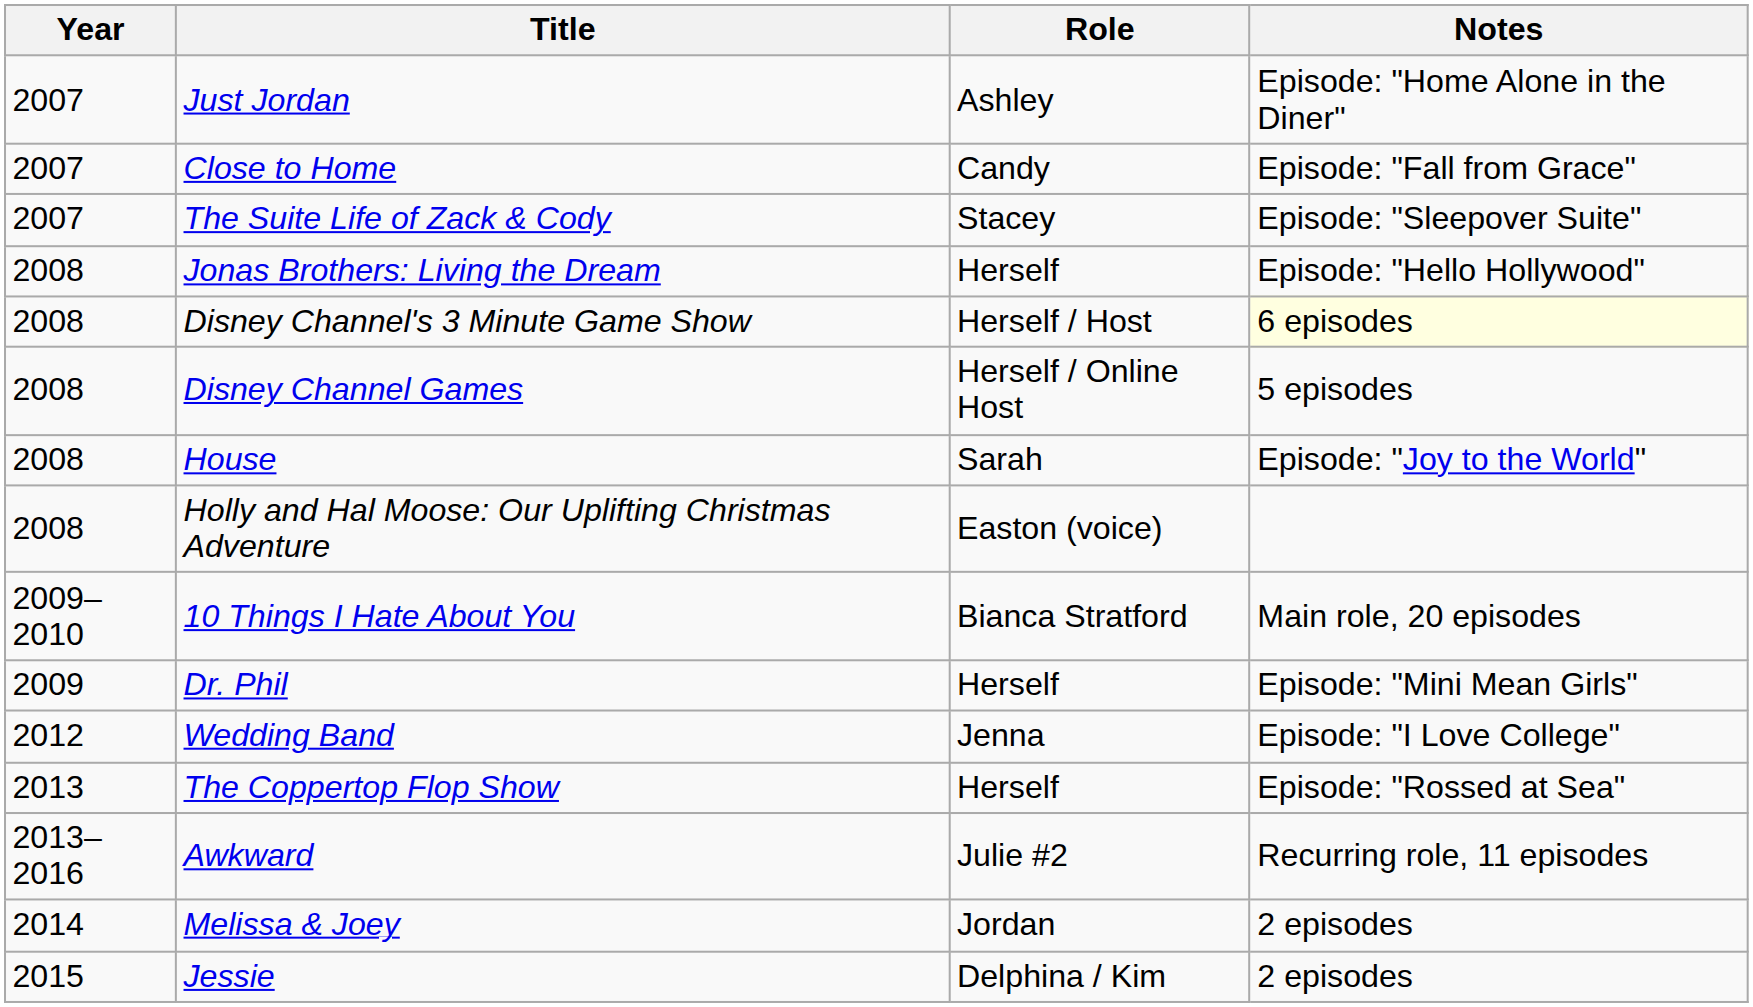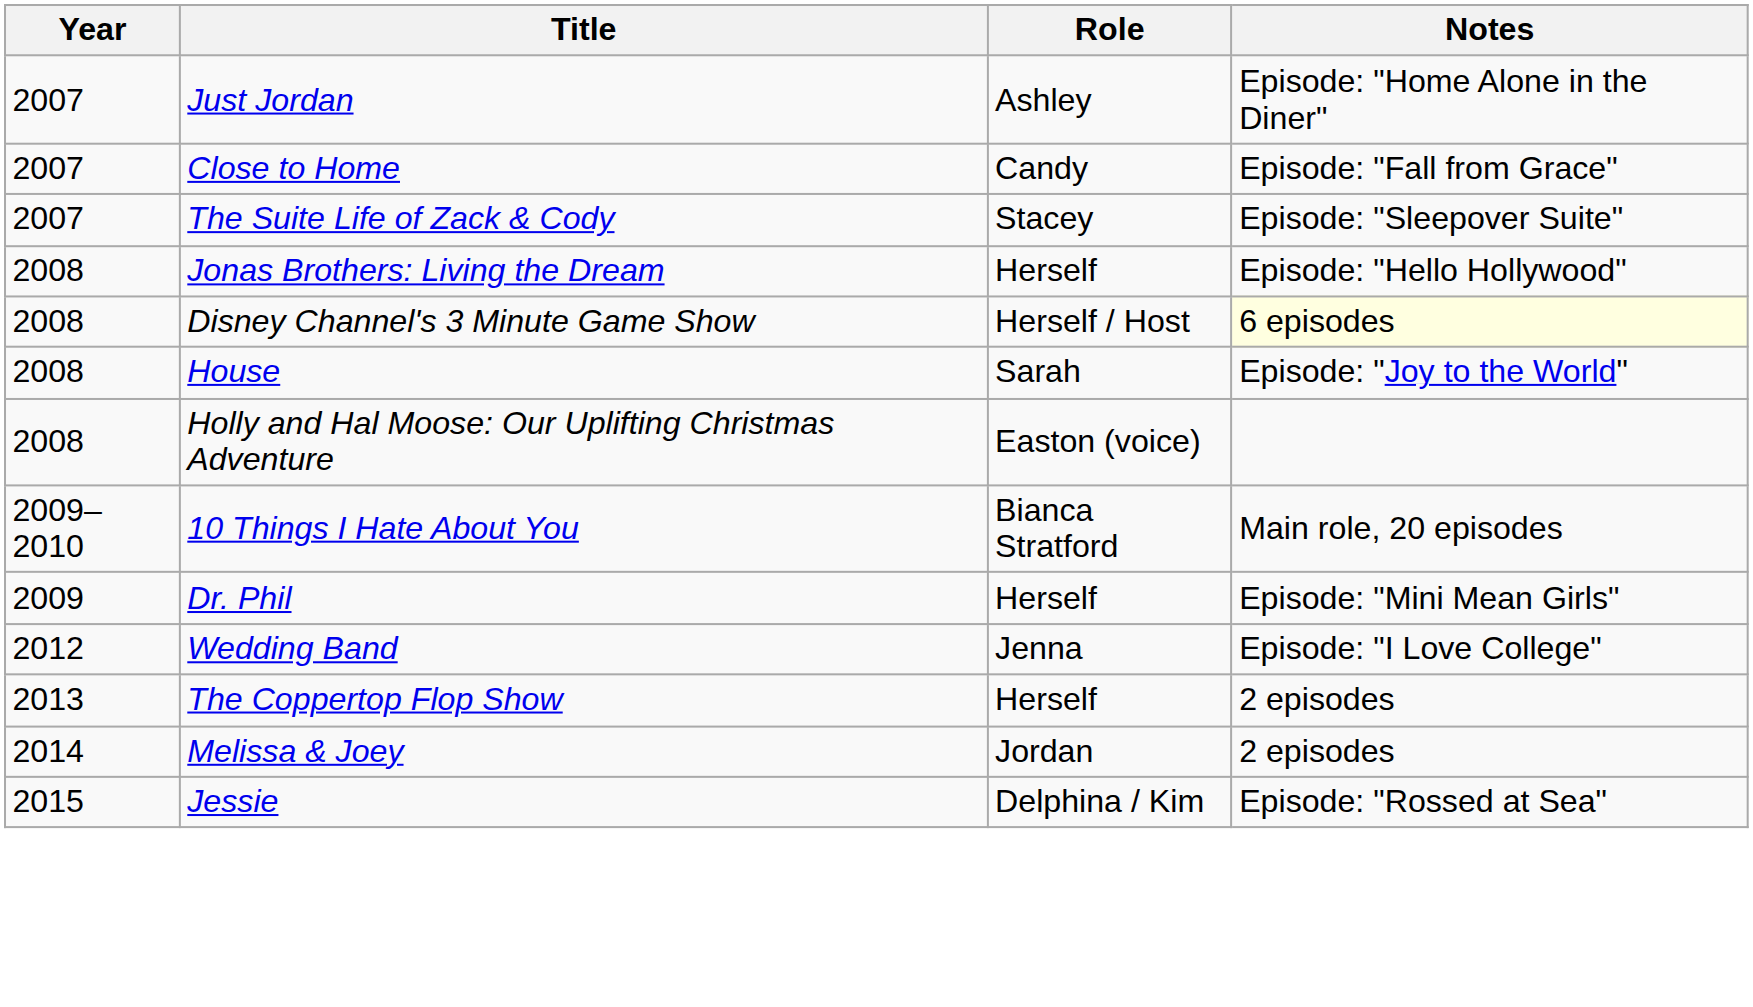- row: 2008 | Disney Channel Games | Herself / Online Host | 5 episodes
The Coppertop Flop Show | Notes: Episode: "Rossed at Sea" -> 2 episodes
- row: 2013–2016 | Awkward | Julie #2 | Recurring role, 11 episodes
Jessie | Notes: 2 episodes -> Episode: "Rossed at Sea"
